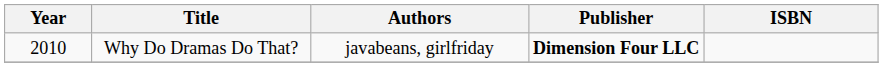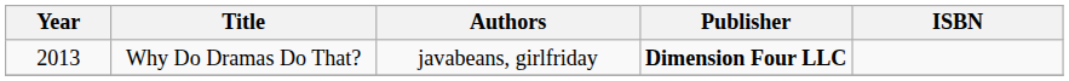Why Do Dramas Do That? | Year: 2010 -> 2013
